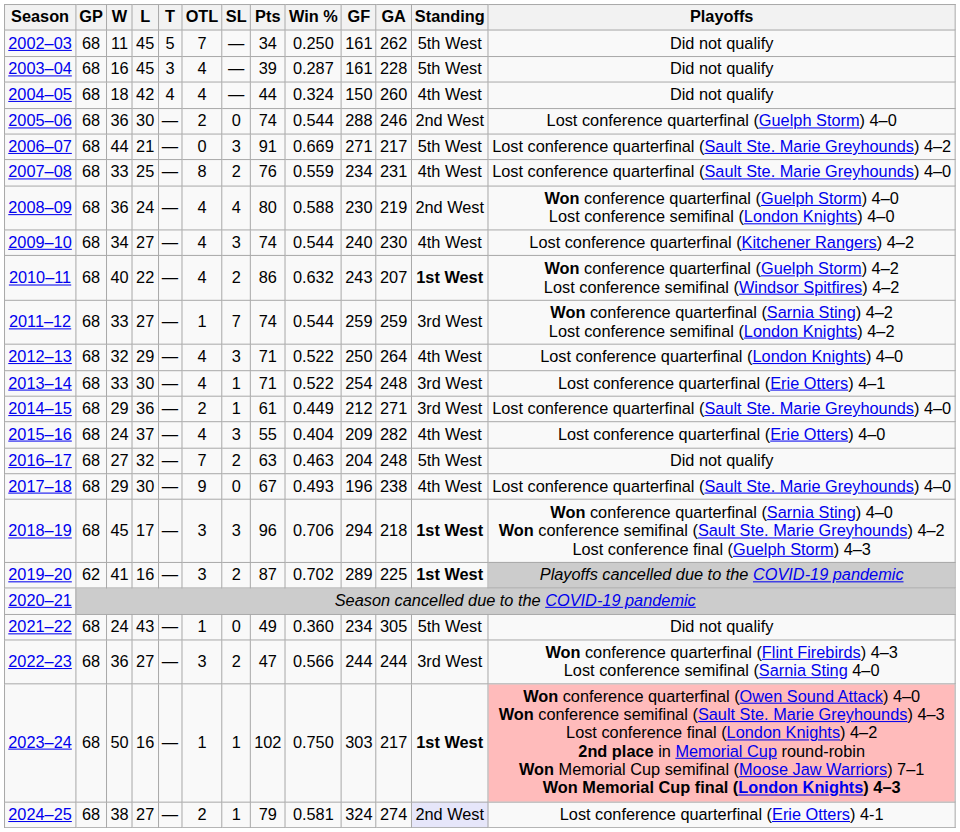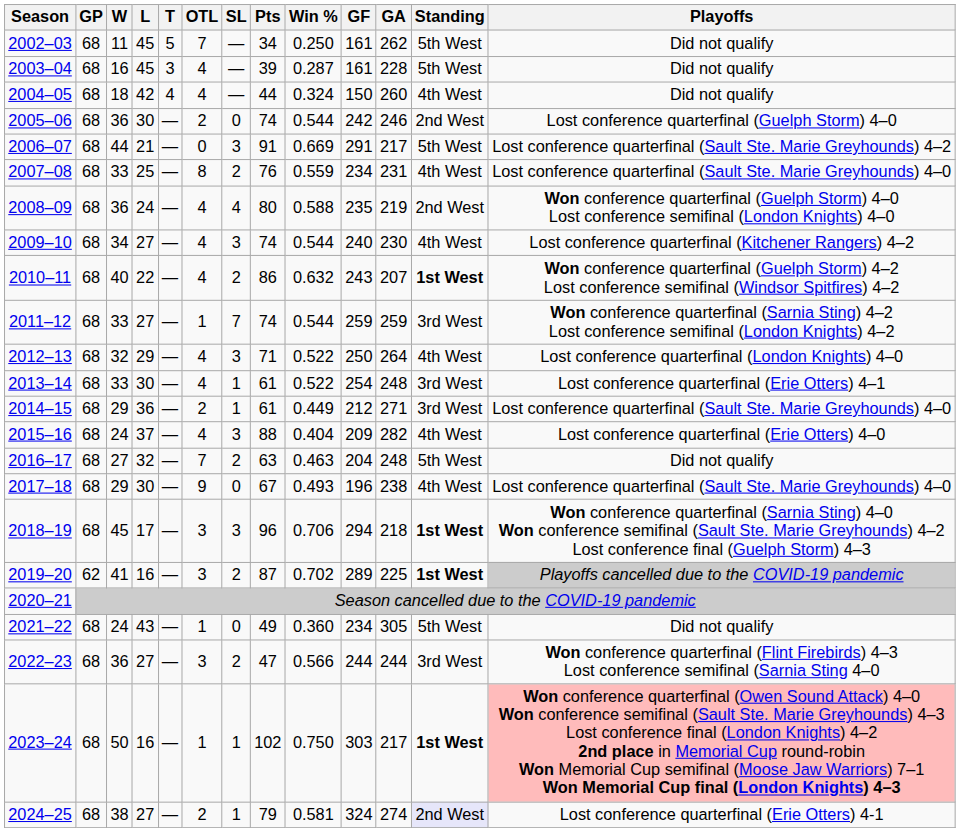2005–06 | GF: 288 -> 242
2006–07 | GF: 271 -> 291
2008–09 | GF: 230 -> 235
2013–14 | Pts: 71 -> 61
2015–16 | Pts: 55 -> 88
